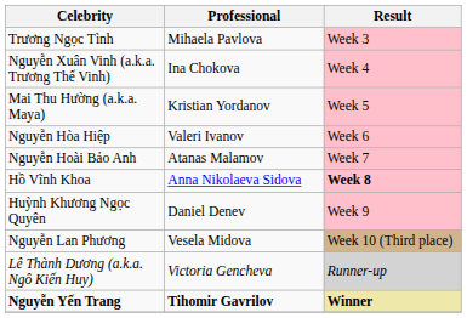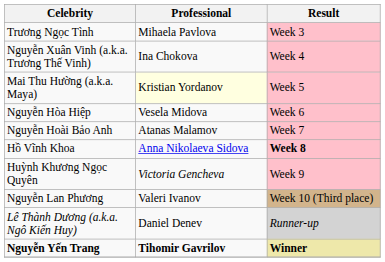Mai Thu Hường (a.k.a. Maya) | Professional: no background -> lightyellow background
Nguyễn Hòa Hiệp | Professional: Valeri Ivanov -> Vesela Midova
Huỳnh Khương Ngọc Quyên | Professional: Daniel Denev -> Victoria Gencheva
Nguyễn Lan Phương | Professional: Vesela Midova -> Valeri Ivanov
Lê Thành Dương (a.k.a. Ngô Kiến Huy) | Professional: Victoria Gencheva -> Daniel Denev
